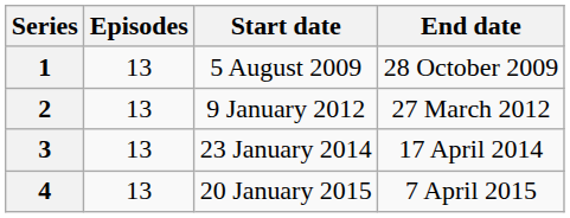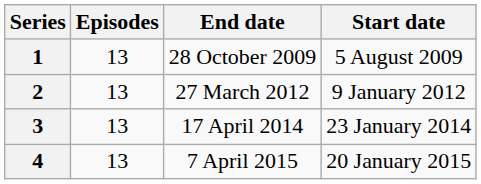columns swapped: Start date <-> End date
